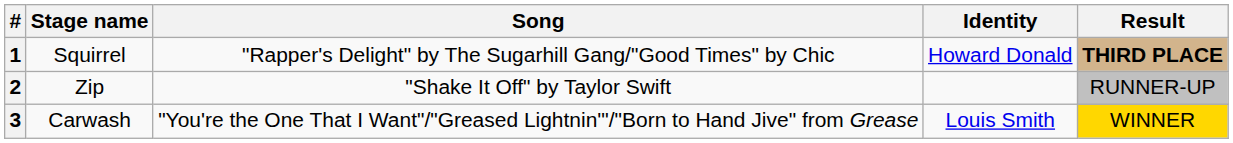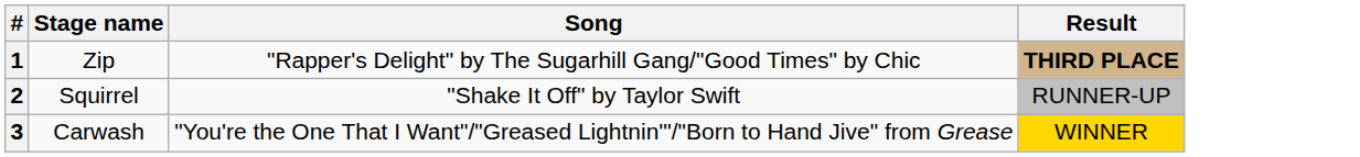- column: Identity | Howard Donald | Louis Smith
1 | Stage name: Squirrel -> Zip
2 | Stage name: Zip -> Squirrel
